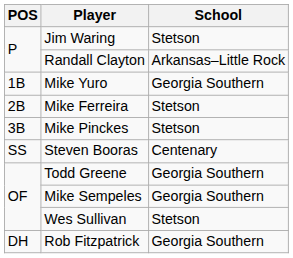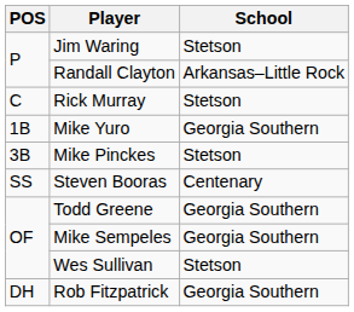+ row: C | Rick Murray | Stetson
- row: 2B | Mike Ferreira | Stetson
